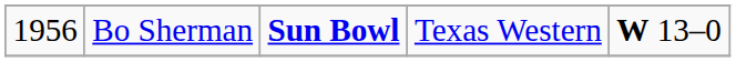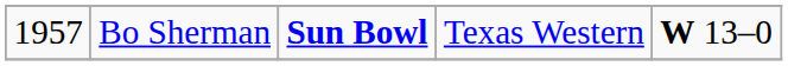Bo Sherman | column 1: 1956 -> 1957
